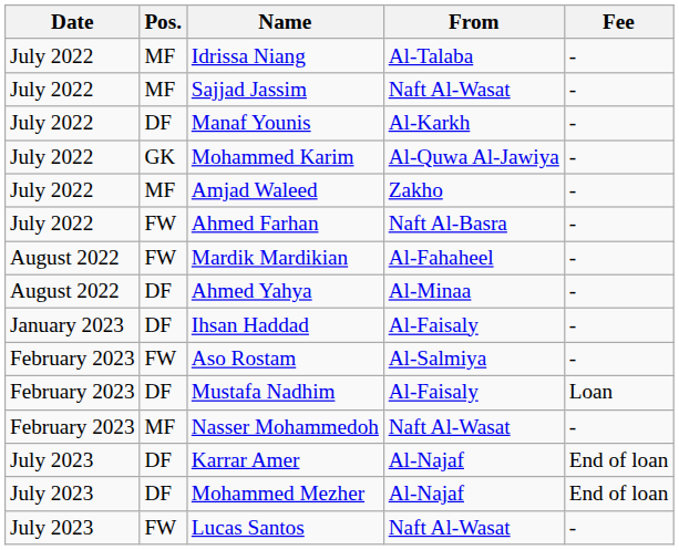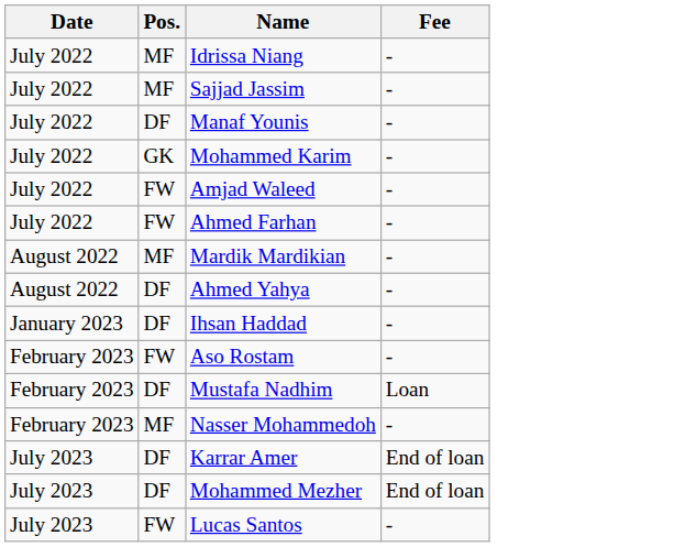- column: From | Al-Talaba | Naft Al-Wasat | Al-Karkh | Al-Quwa Al-Jawiya | Zakho | Naft Al-Basra | Al-Fahaheel | Al-Minaa | Al-Faisaly | Al-Salmiya | Al-Faisaly | Naft Al-Wasat | Al-Najaf | Al-Najaf | Naft Al-Wasat
Amjad Waleed | Pos.: MF -> FW
Mardik Mardikian | Pos.: FW -> MF
